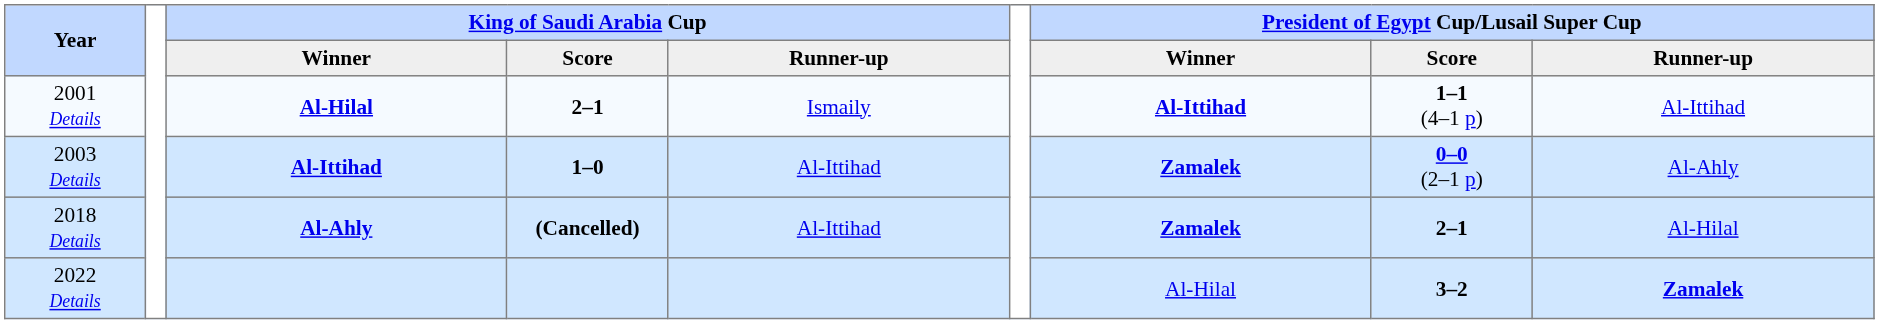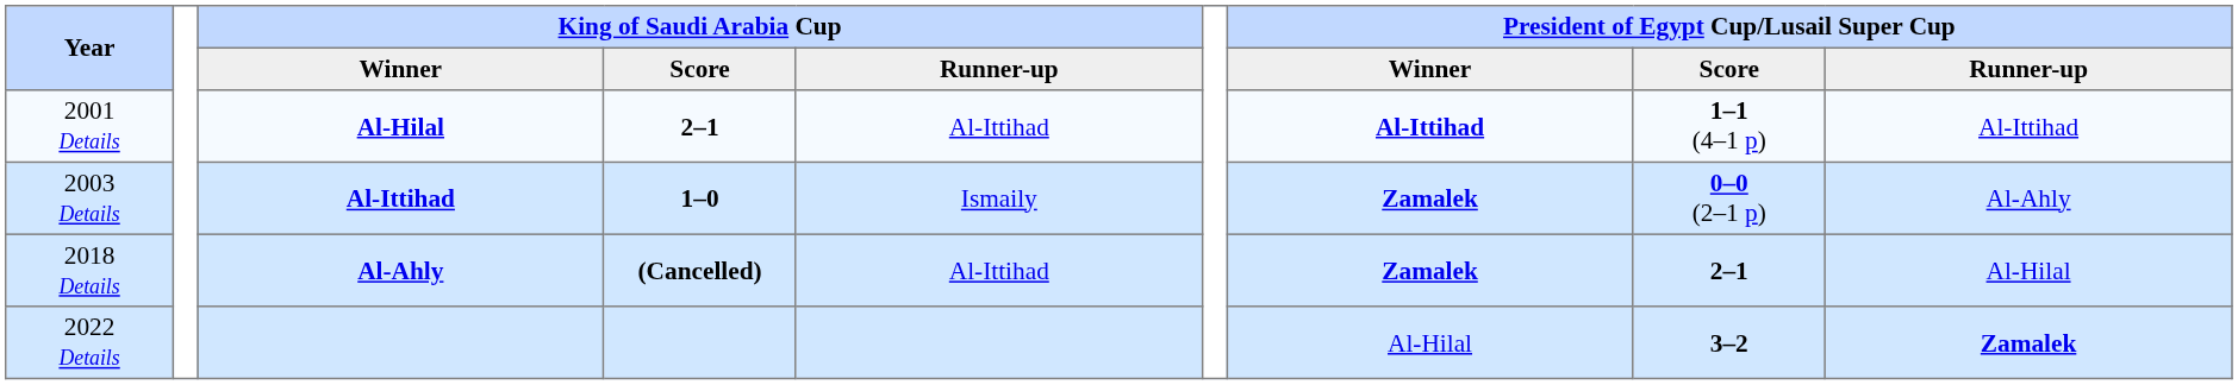2001 Details | King of Saudi Arabia Cup / Runner-up: Ismaily -> Al-Ittihad
2003 Details | King of Saudi Arabia Cup / Runner-up: Al-Ittihad -> Ismaily
